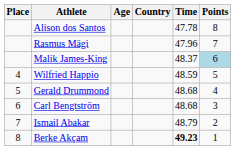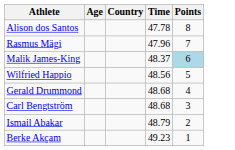- column: Place | 4 | 5 | 6 | 7 | 8
Wilfried Happio | Time: 48.59 -> 48.56
Berke Akçam | Time: bold -> normal
